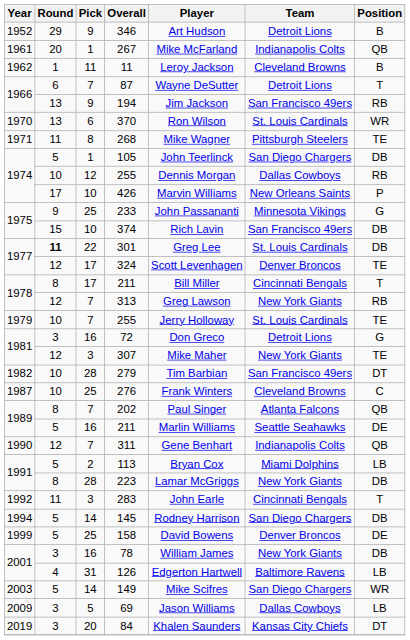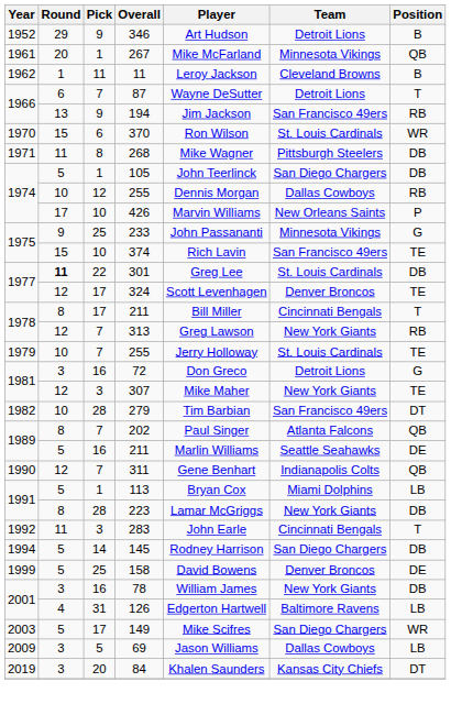267 | Team: Indianapolis Colts -> Minnesota Vikings
370 | Round: 13 -> 15
268 | Position: TE -> DB
374 | Position: DB -> TE
- row: 1987 | 10 | 25 | 276 | Frank Winters | Cleveland Browns | C
113 | Pick: 2 -> 1
149 | Pick: 14 -> 17
